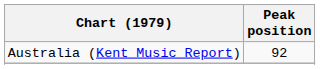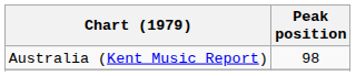Australia (Kent Music Report) | Peak position: 92 -> 98
